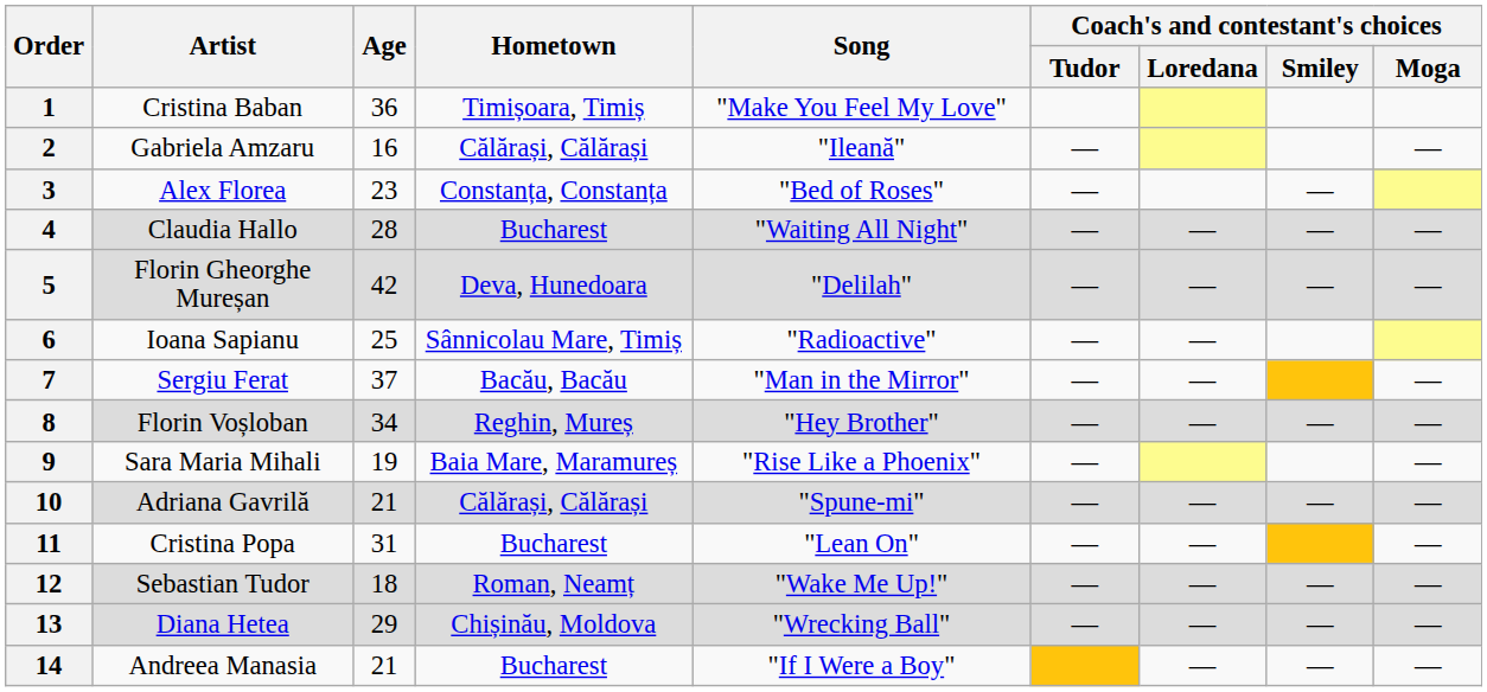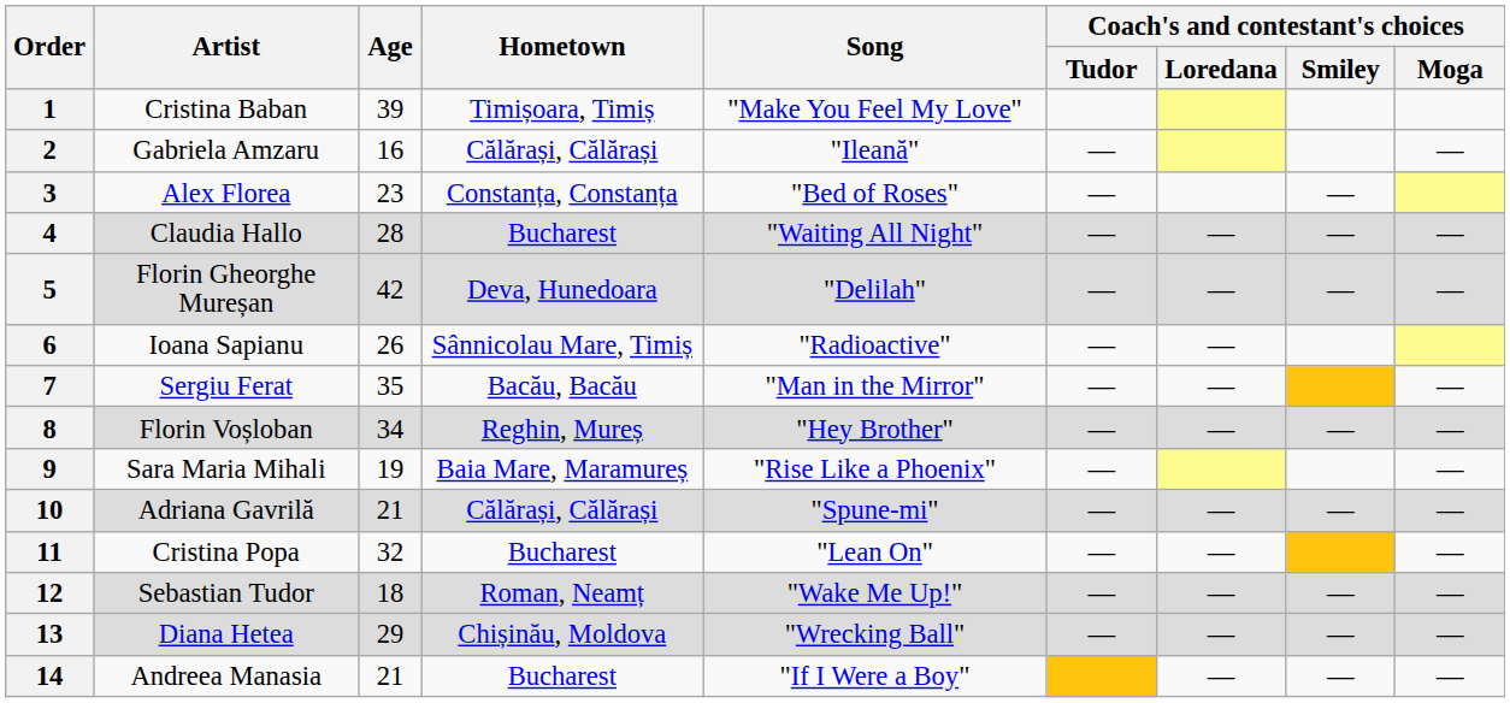1 | Age: 36 -> 39
6 | Age: 25 -> 26
7 | Age: 37 -> 35
11 | Age: 31 -> 32
